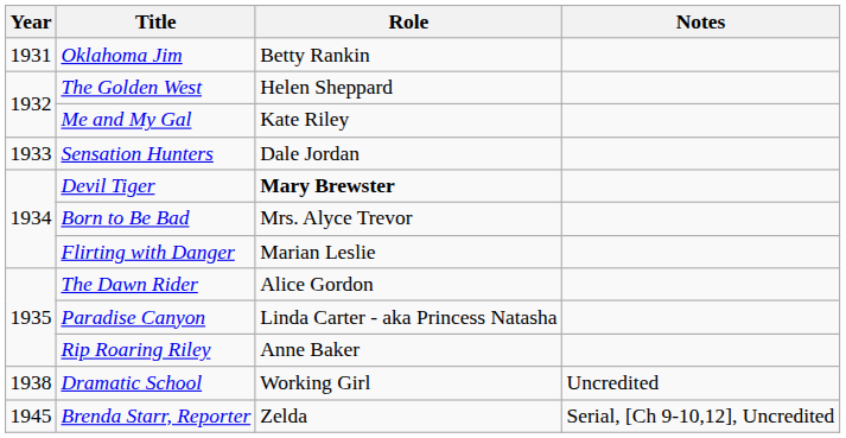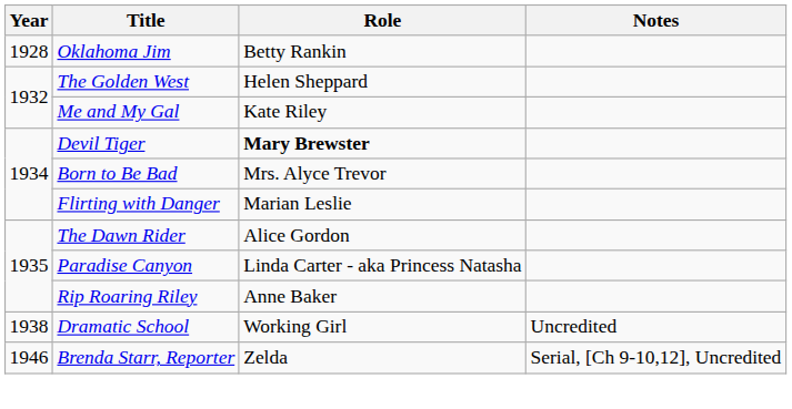Oklahoma Jim | Year: 1931 -> 1928
- row: 1933 | Sensation Hunters | Dale Jordan
Brenda Starr, Reporter | Year: 1945 -> 1946
